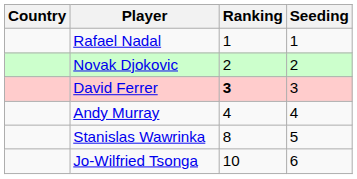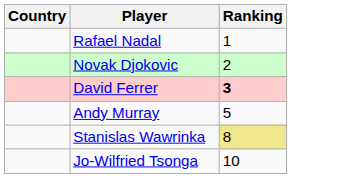- column: Seeding | 1 | 2 | 3 | 4 | 5 | 6
Andy Murray | Ranking: 4 -> 5
Stanislas Wawrinka | Ranking: no background -> khaki background
